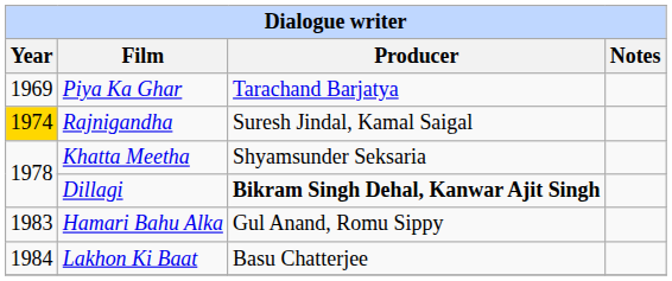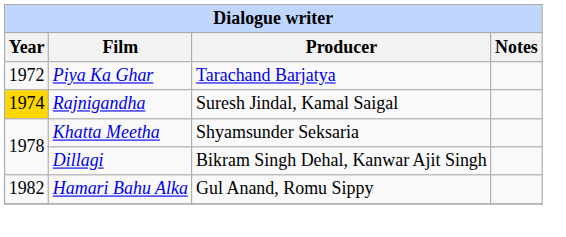Piya Ka Ghar | Year: 1969 -> 1972
Dillagi | Producer: bold -> normal
Hamari Bahu Alka | Year: 1983 -> 1982
- row: 1984 | Lakhon Ki Baat | Basu Chatterjee
